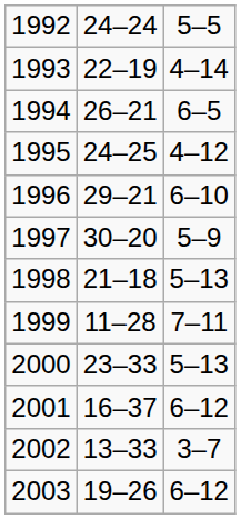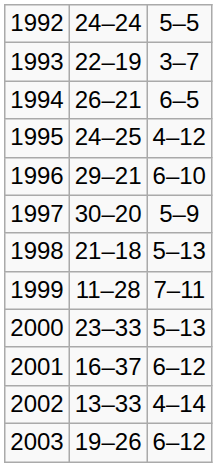1993 | column 3: 4–14 -> 3–7
2002 | column 3: 3–7 -> 4–14
